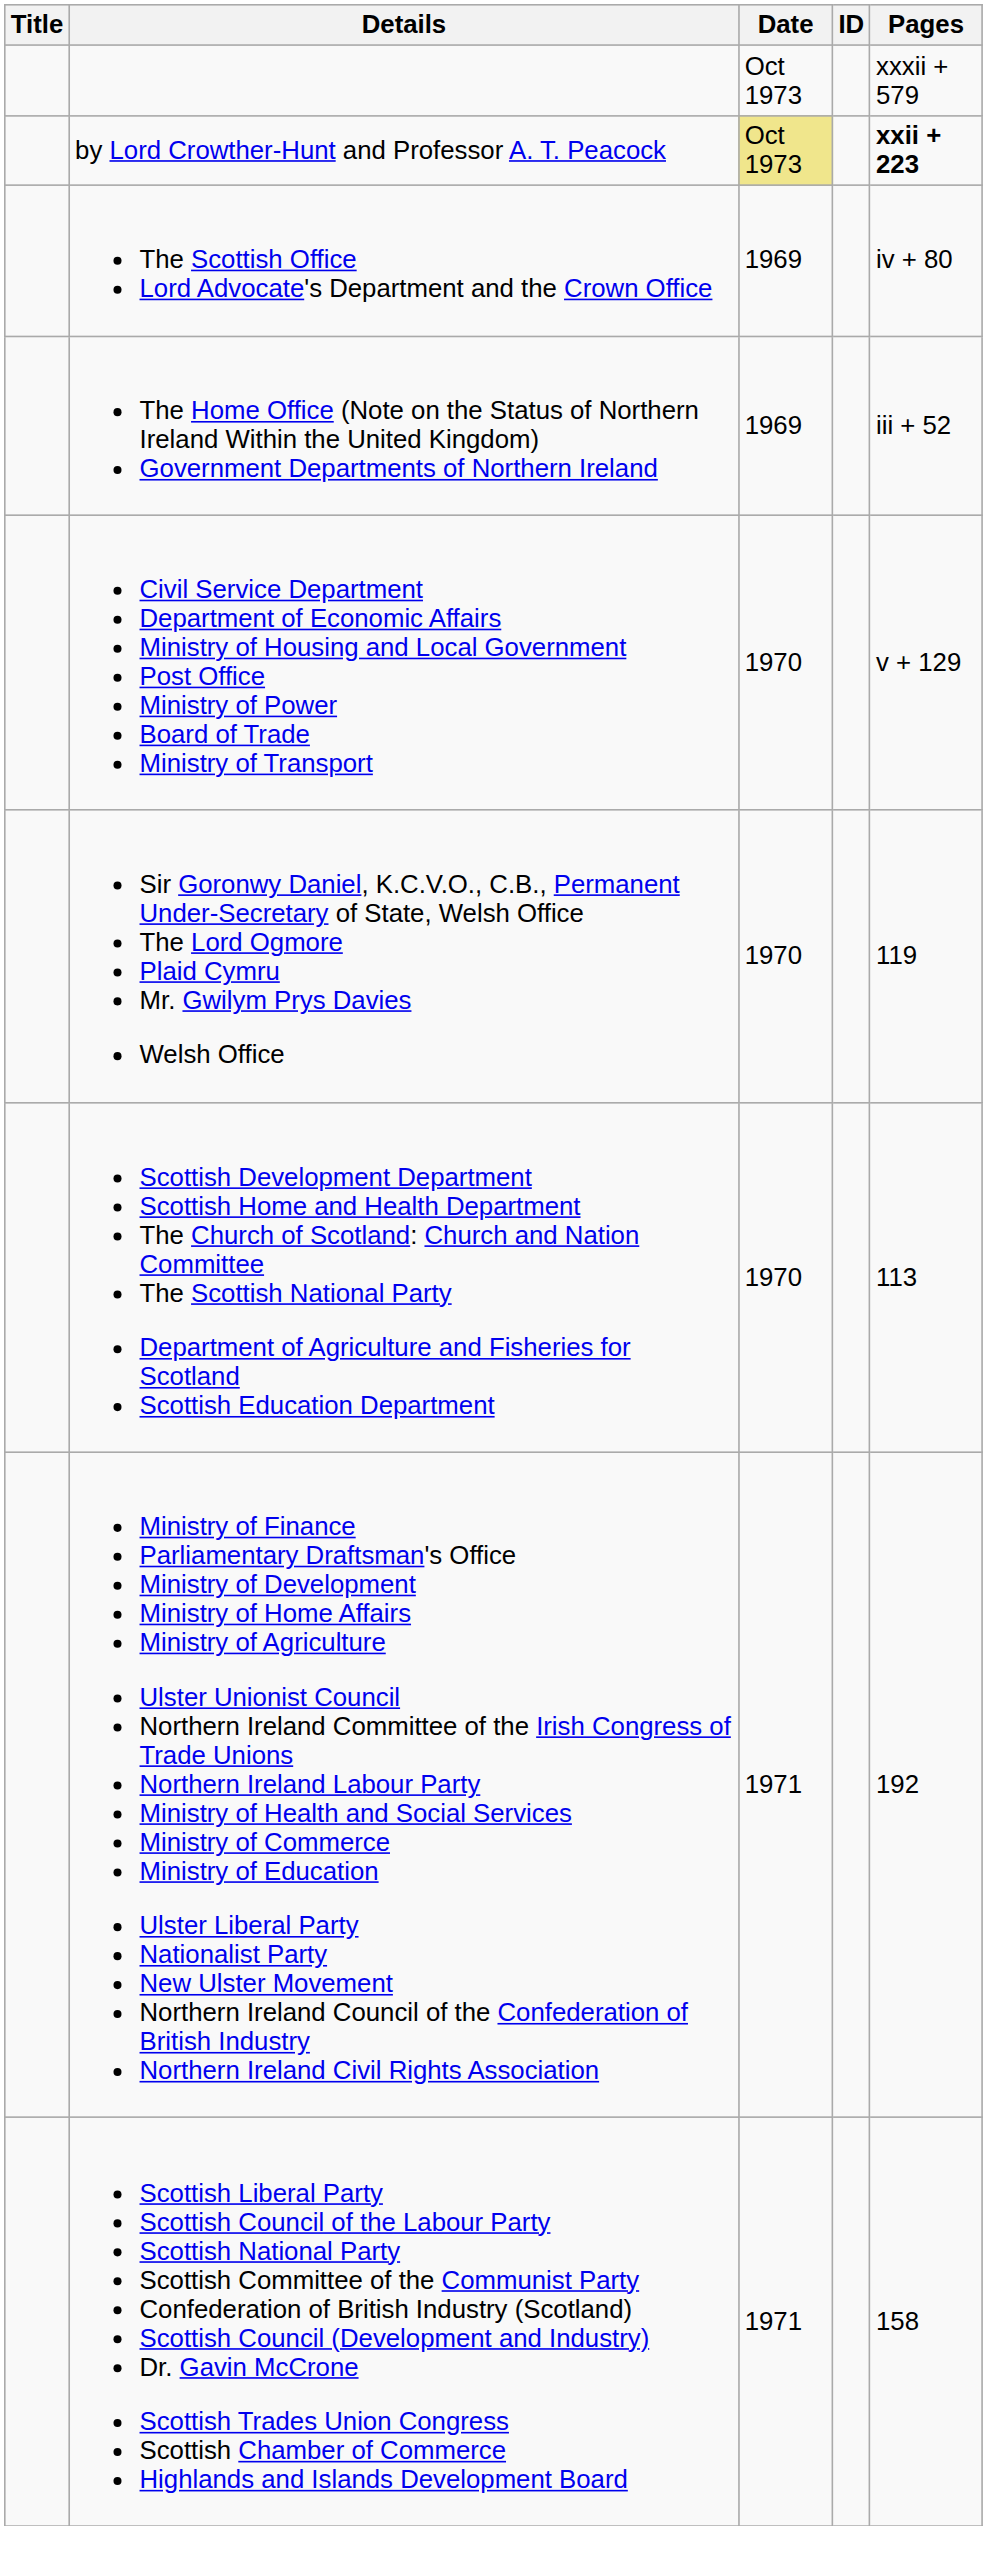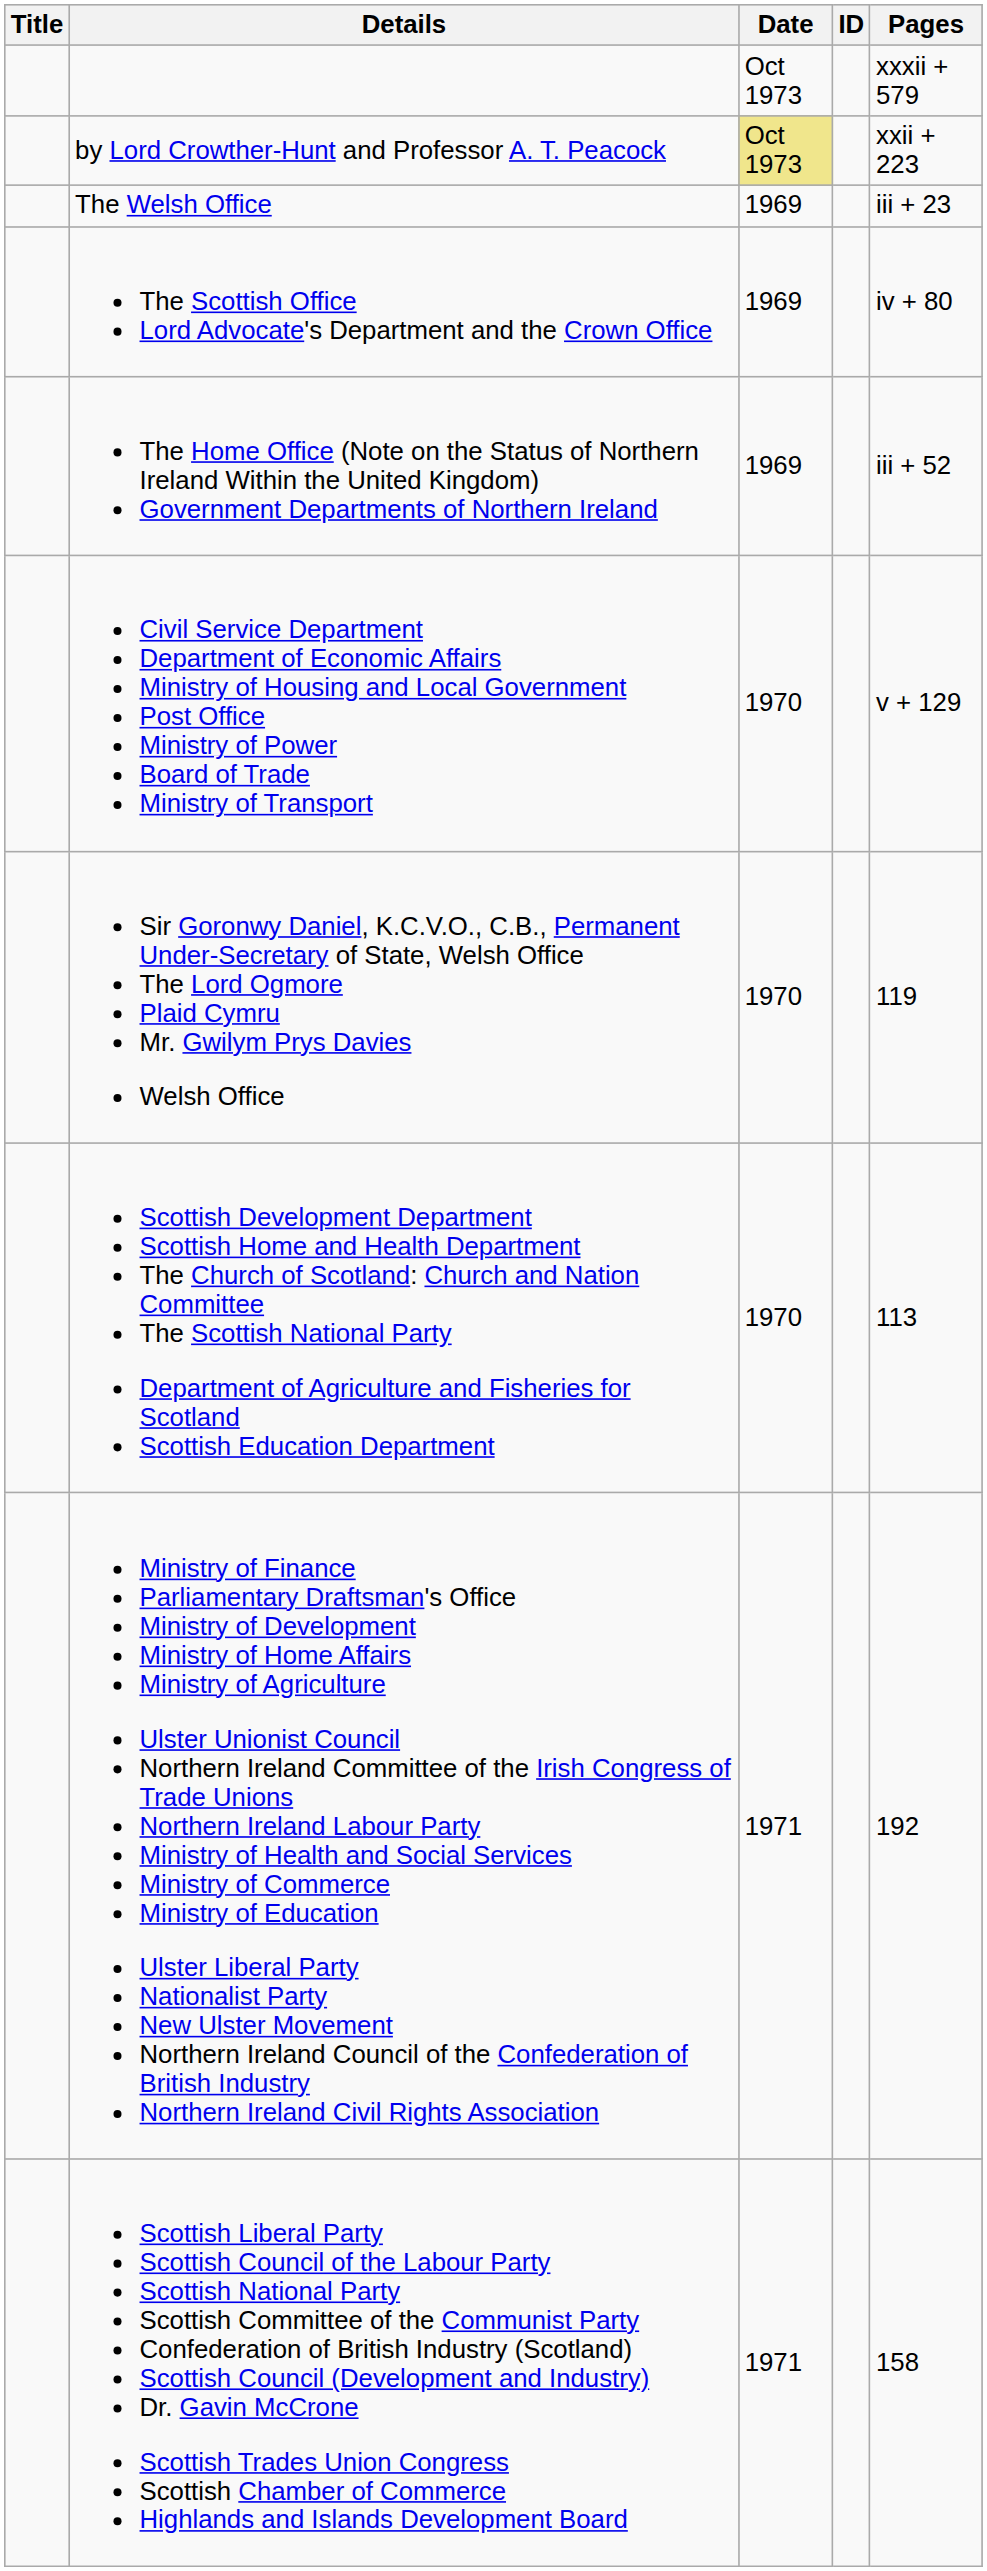by Lord Crowther-Hunt and Professor A. T. Peacock | Pages: bold -> normal
+ row: The Welsh Office | 1969 | iii + 23
